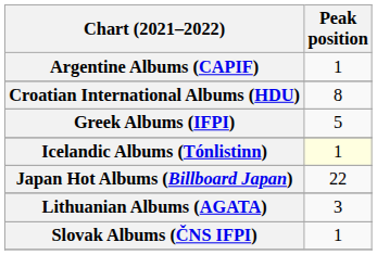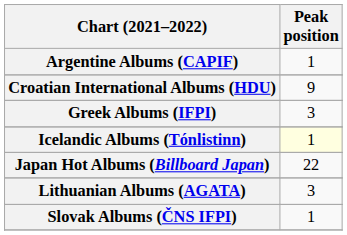Croatian International Albums (HDU) | Peak position: 8 -> 9
Greek Albums (IFPI) | Peak position: 5 -> 3
